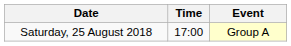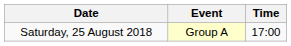columns swapped: Time <-> Event
